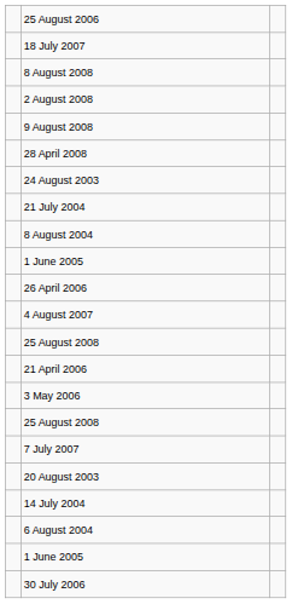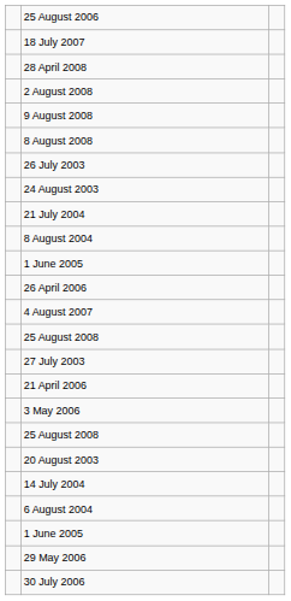rows swapped: 28 April 2008 <-> 8 August 2008
+ row: 26 July 2003
+ row: 27 July 2003
- row: 7 July 2007
+ row: 29 May 2006
